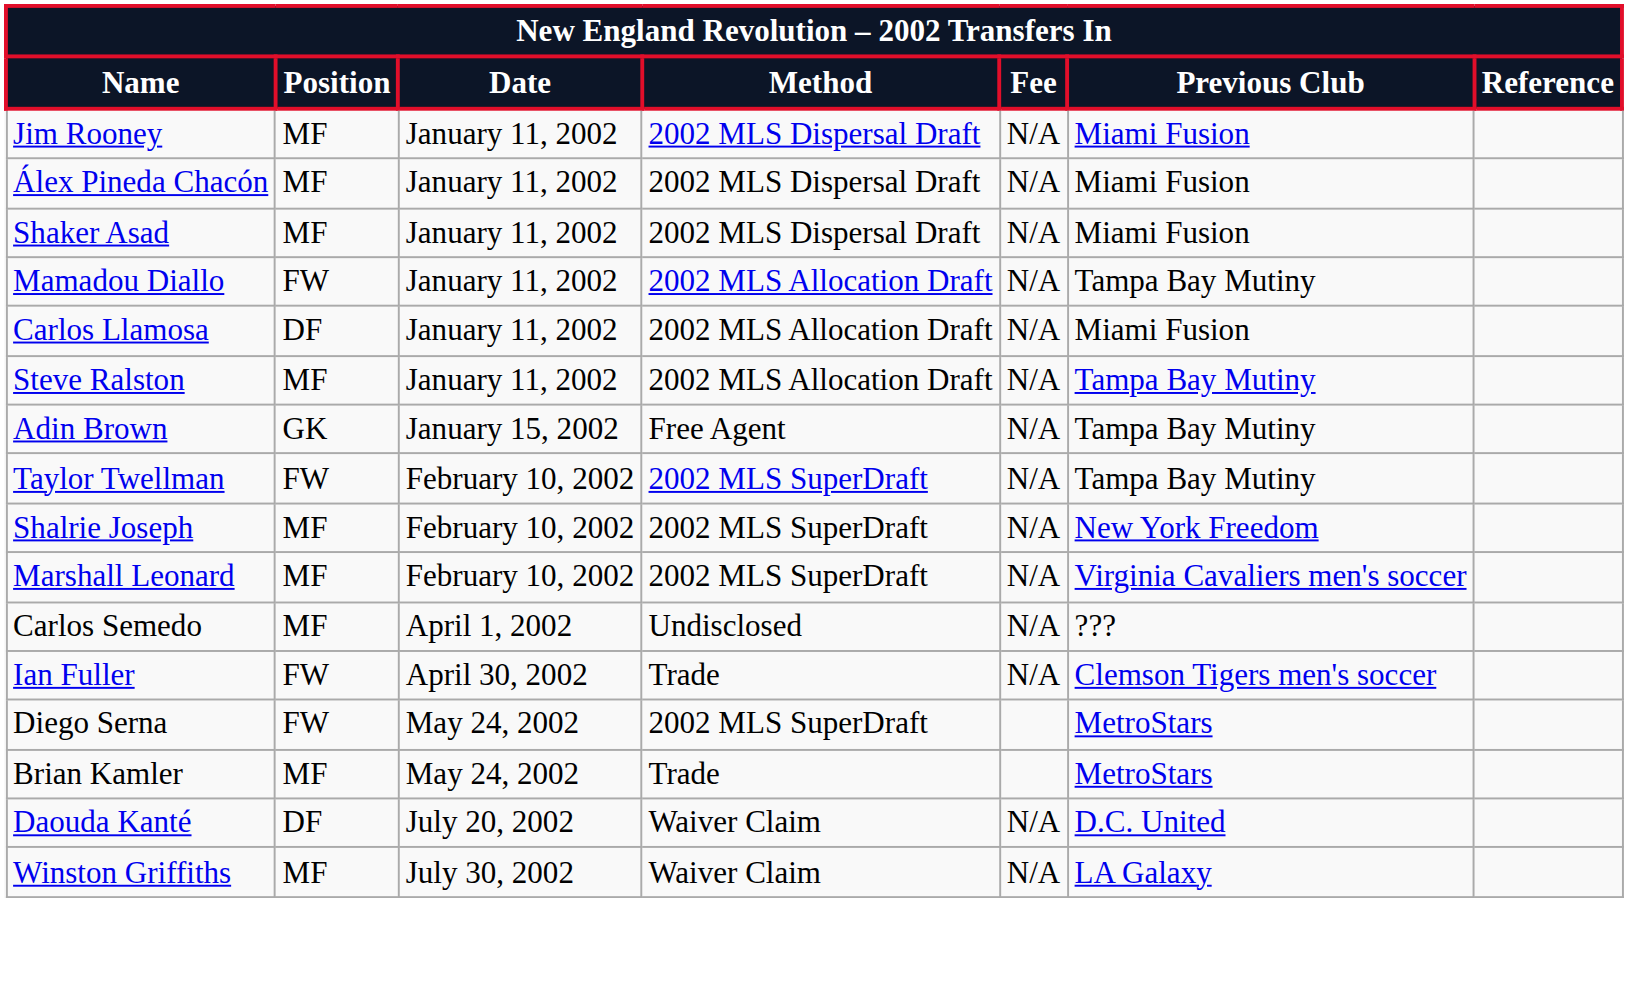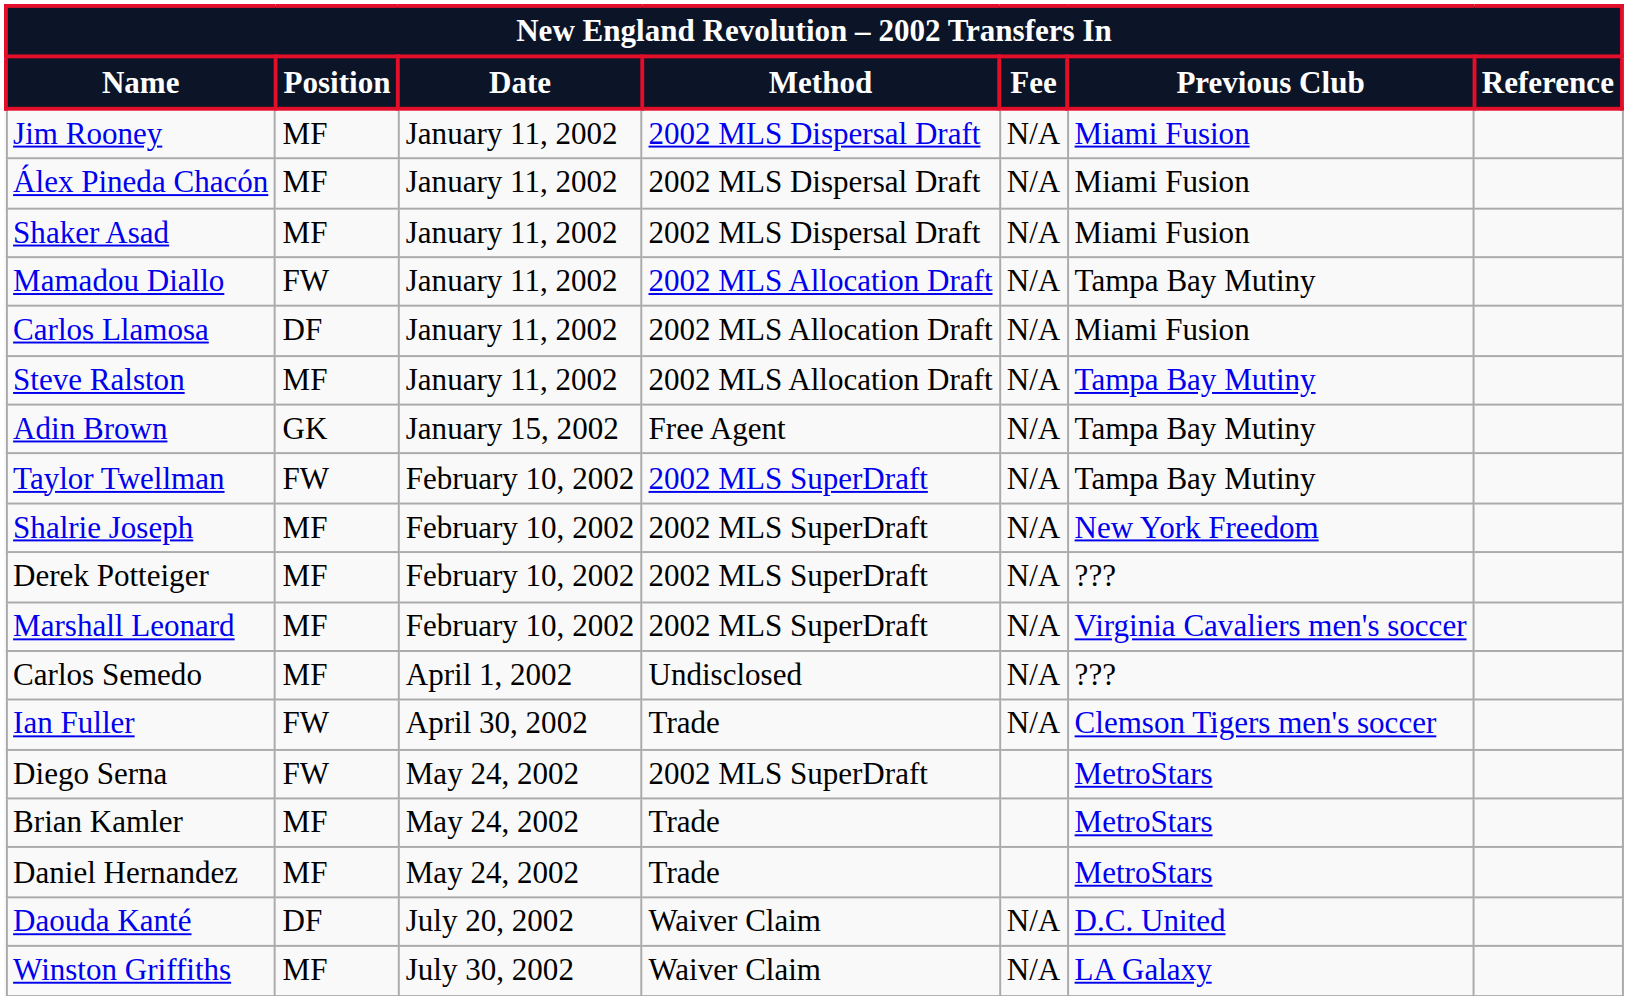+ row: Derek Potteiger | MF | February 10, 2002 | 2002 MLS SuperDraft | N/A | ???
+ row: Daniel Hernandez | MF | May 24, 2002 | Trade | MetroStars
